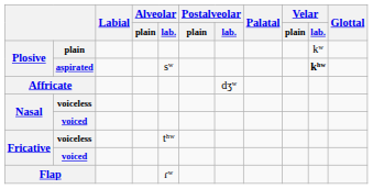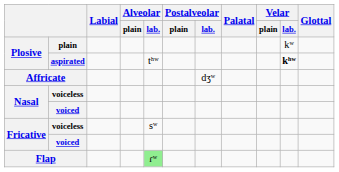aspirated | Alveolar / lab.: sʷ -> tʰʷ
Fricative / voiceless | Alveolar / lab.: tʰʷ -> sʷ
Flap | Alveolar / lab.: no background -> lightgreen background
